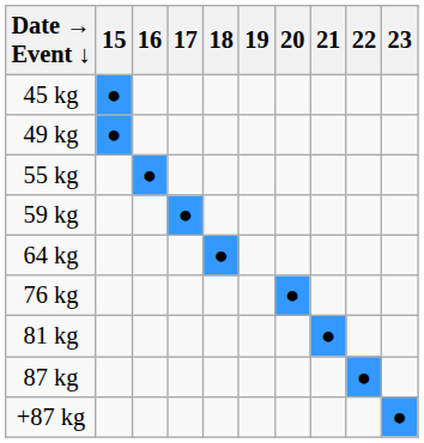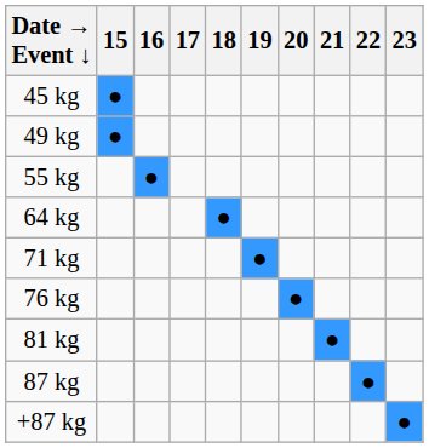- row: 59 kg | ●
+ row: 71 kg | ●
